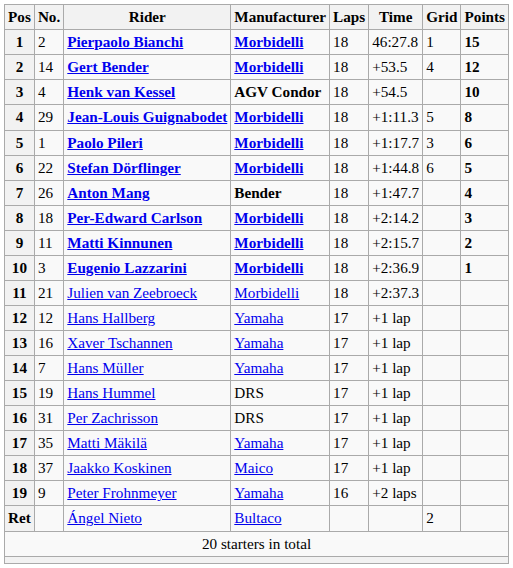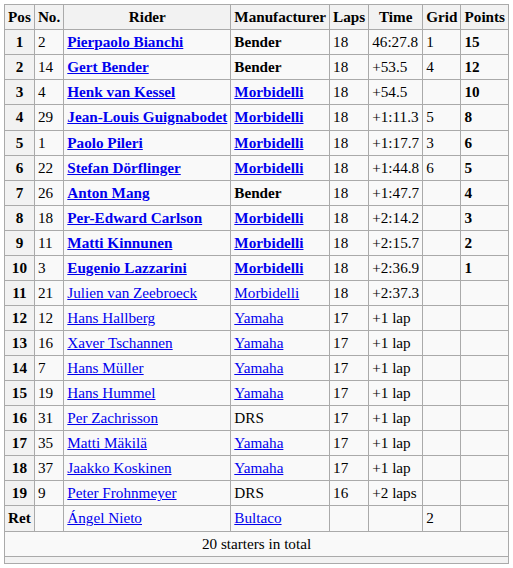Pierpaolo Bianchi | Manufacturer: Morbidelli -> Bender
Gert Bender | Manufacturer: Morbidelli -> Bender
Henk van Kessel | Manufacturer: AGV Condor -> Morbidelli
Hans Hummel | Manufacturer: DRS -> Yamaha
Jaakko Koskinen | Manufacturer: Maico -> Yamaha
Peter Frohnmeyer | Manufacturer: Yamaha -> DRS
